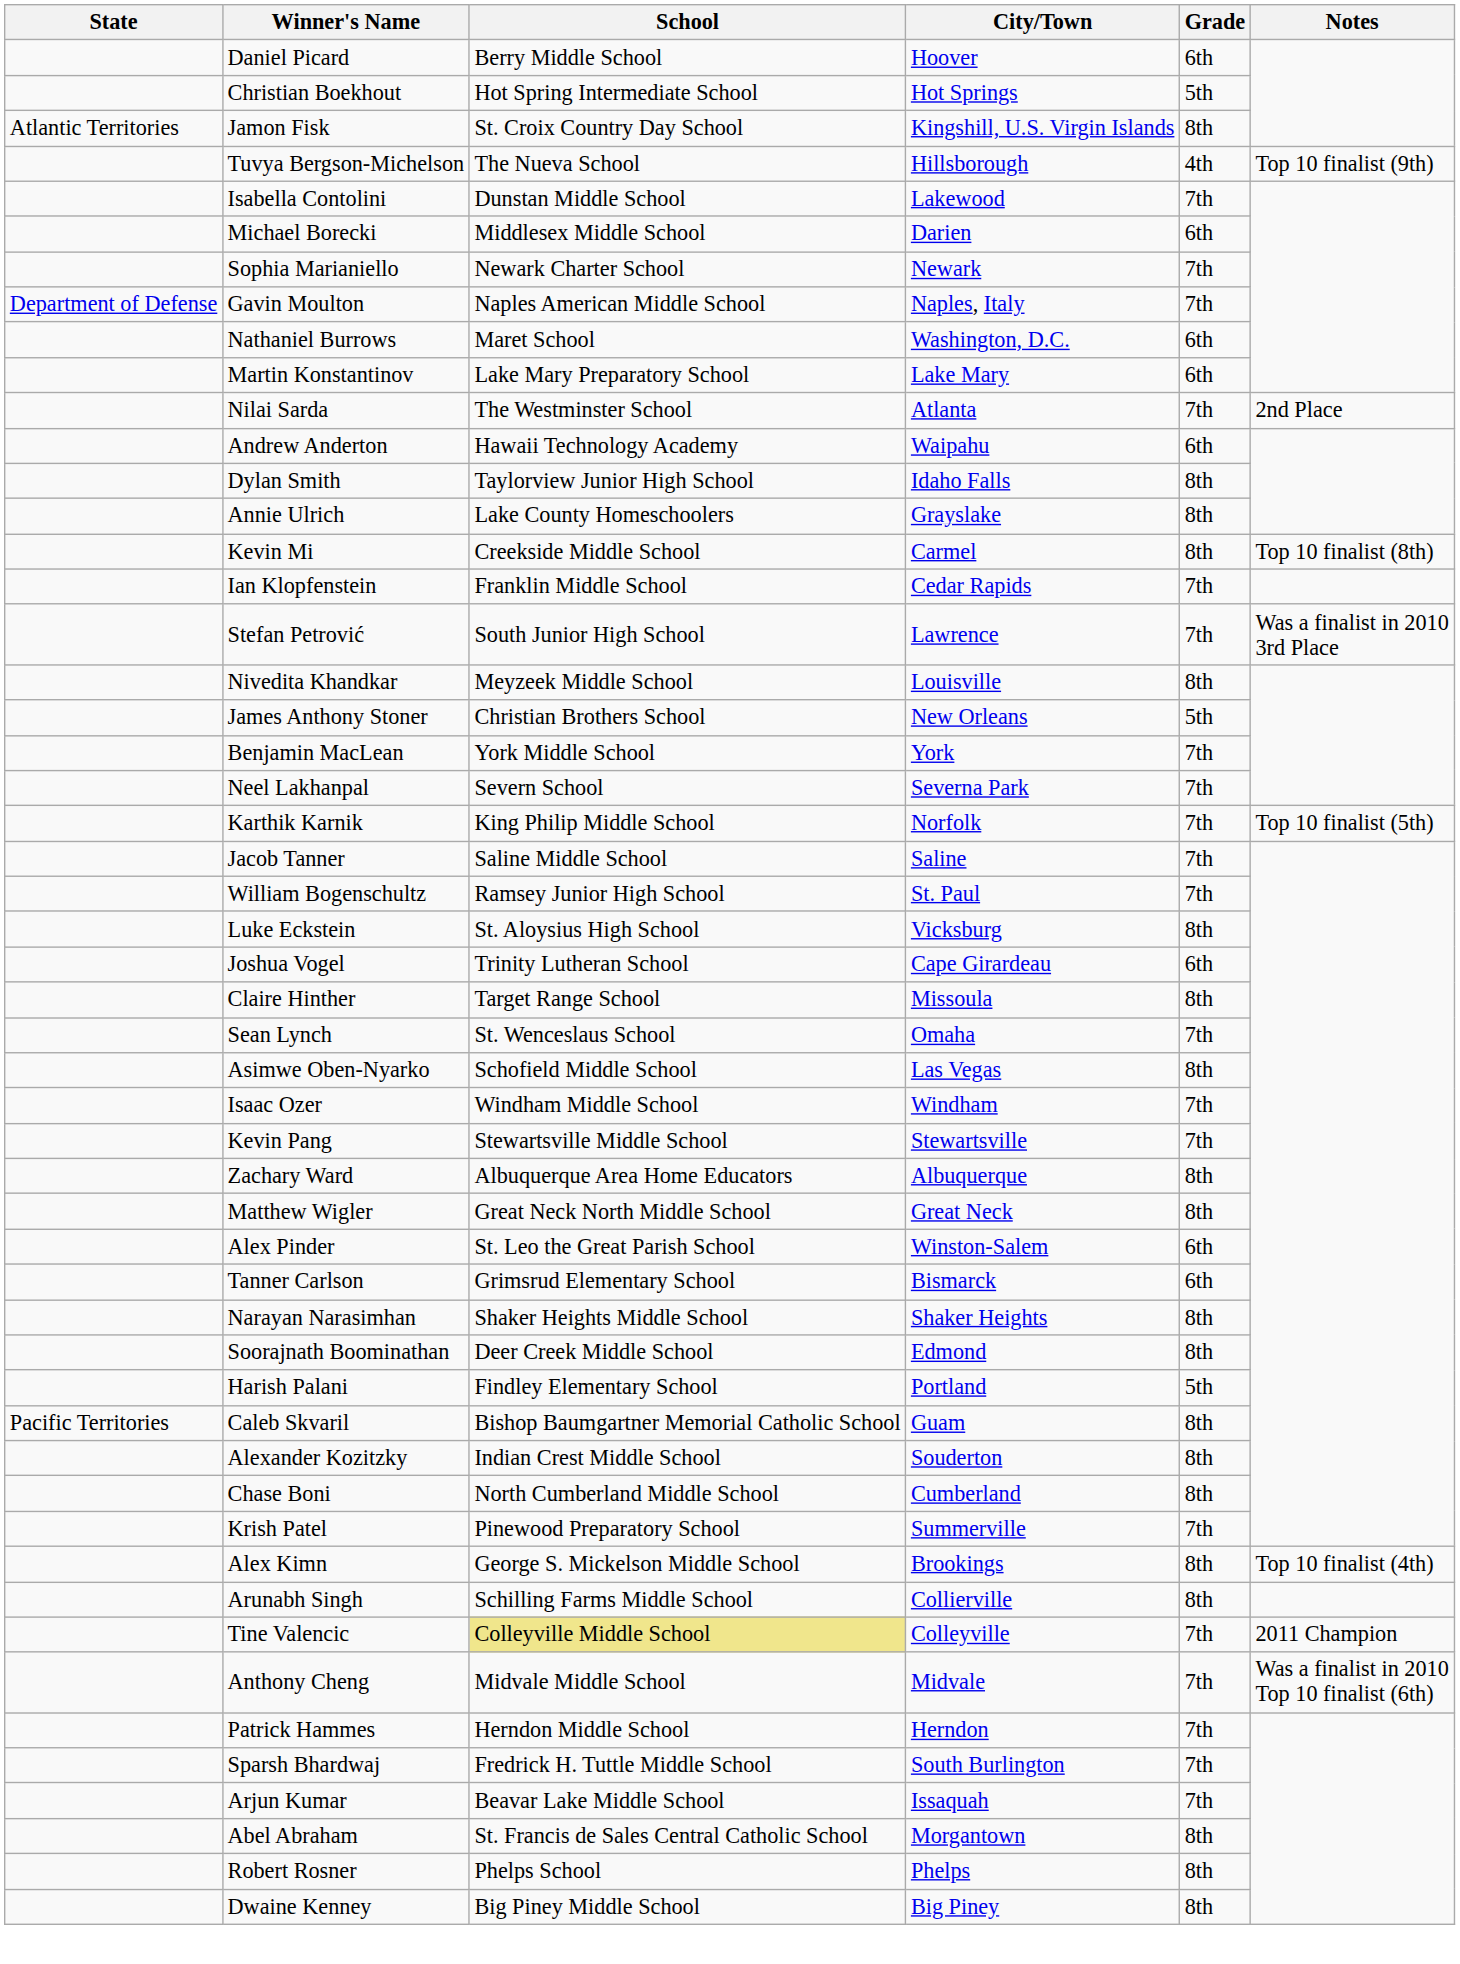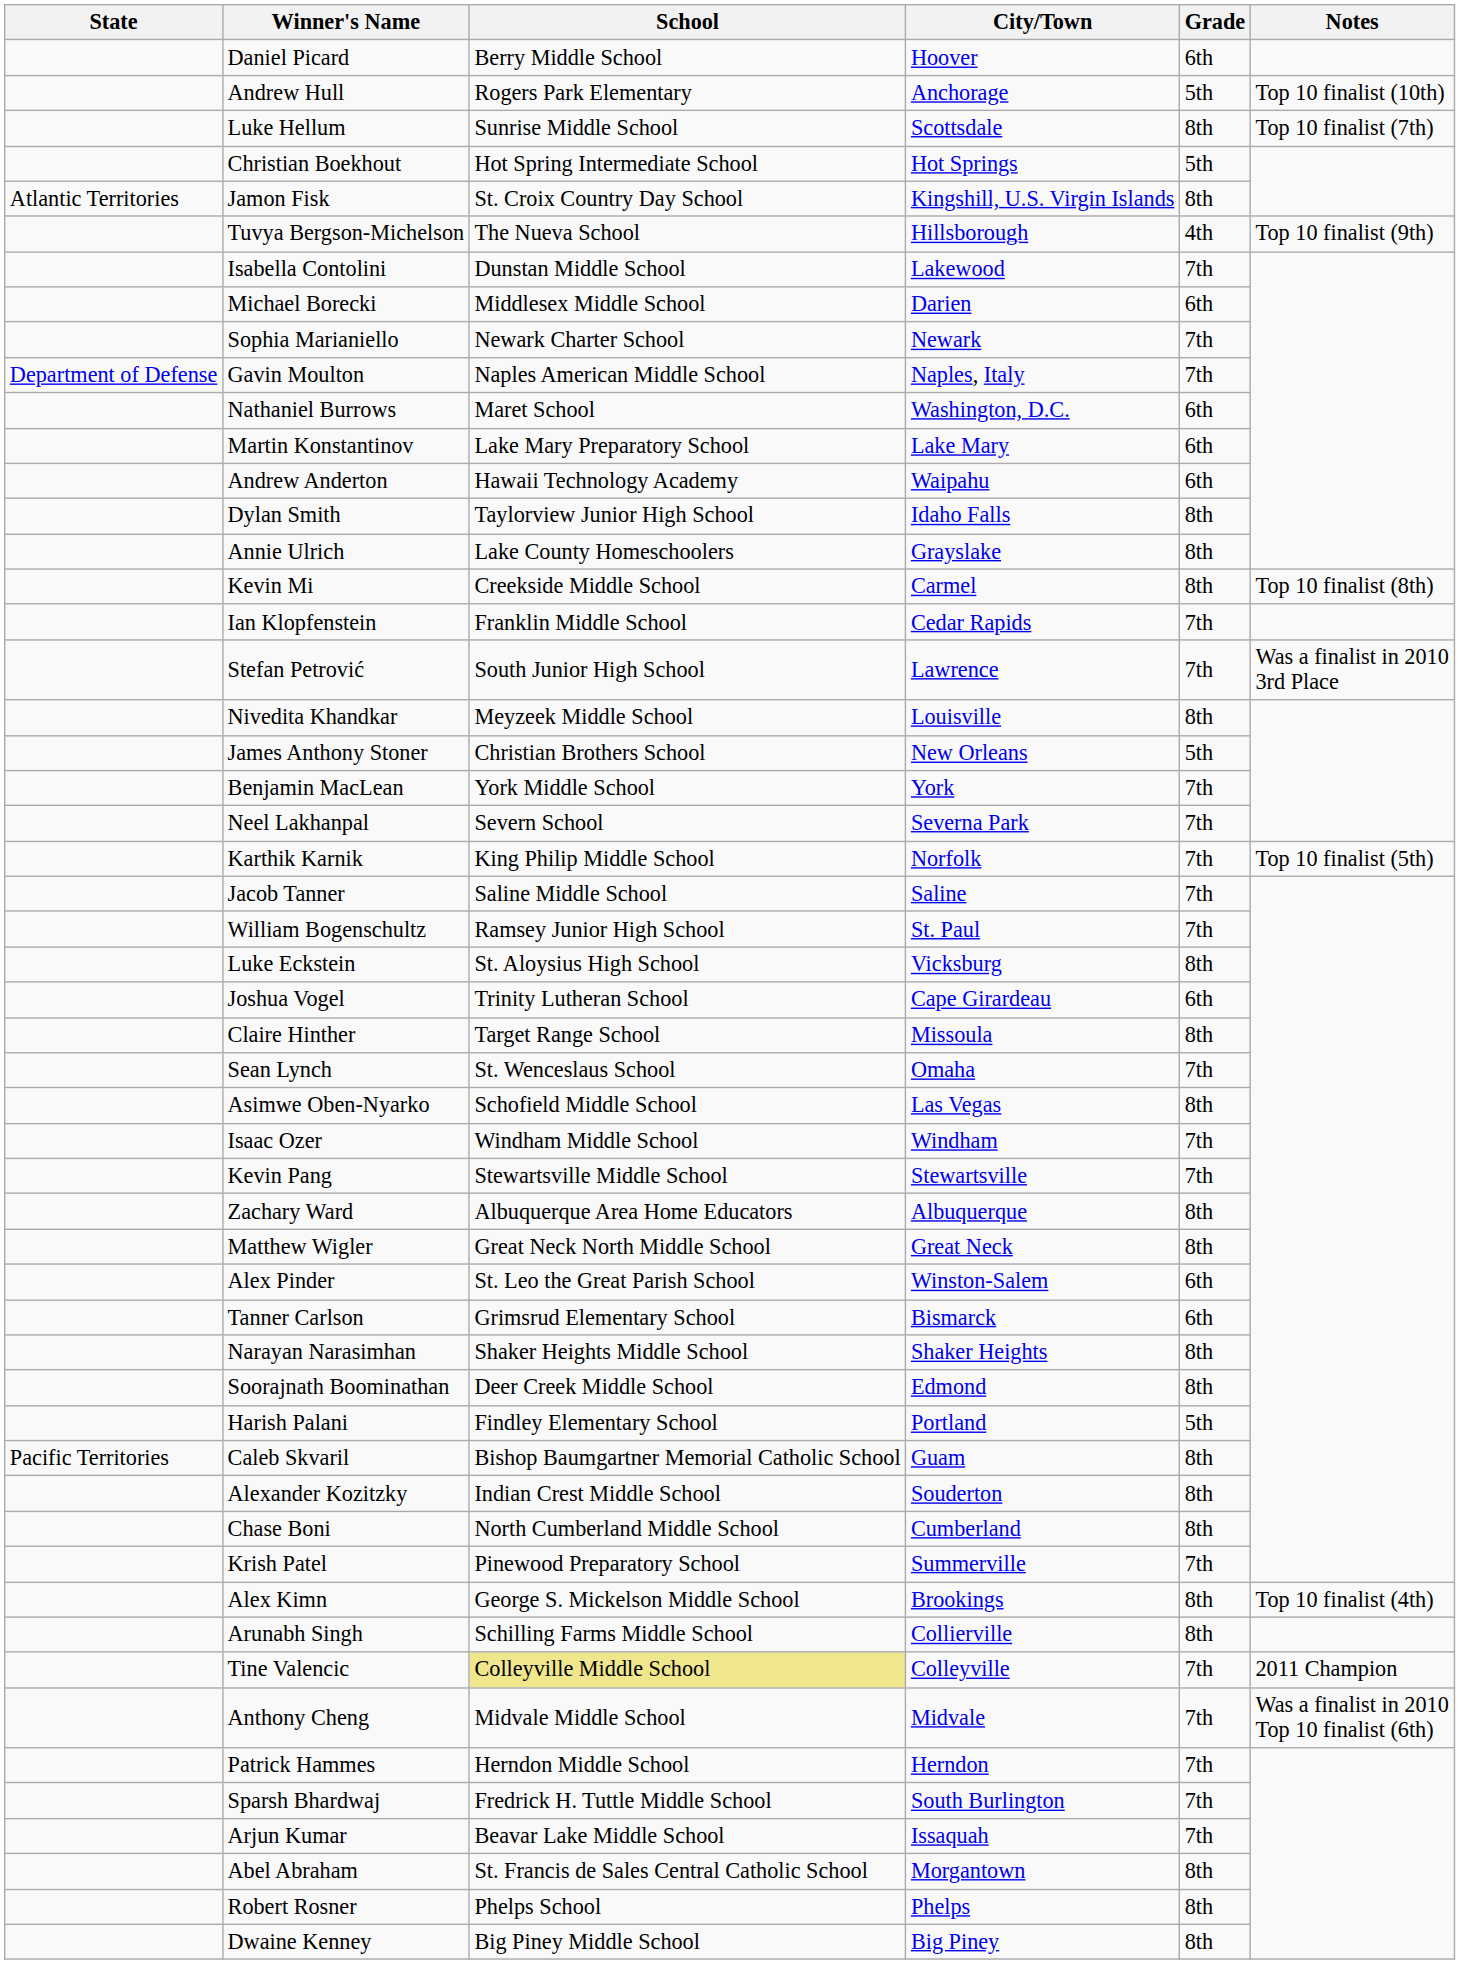+ row: Andrew Hull | Rogers Park Elementary | Anchorage | 5th | Top 10 finalist (10th)
+ row: Luke Hellum | Sunrise Middle School | Scottsdale | 8th | Top 10 finalist (7th)
- row: Nilai Sarda | The Westminster School | Atlanta | 7th | 2nd Place
